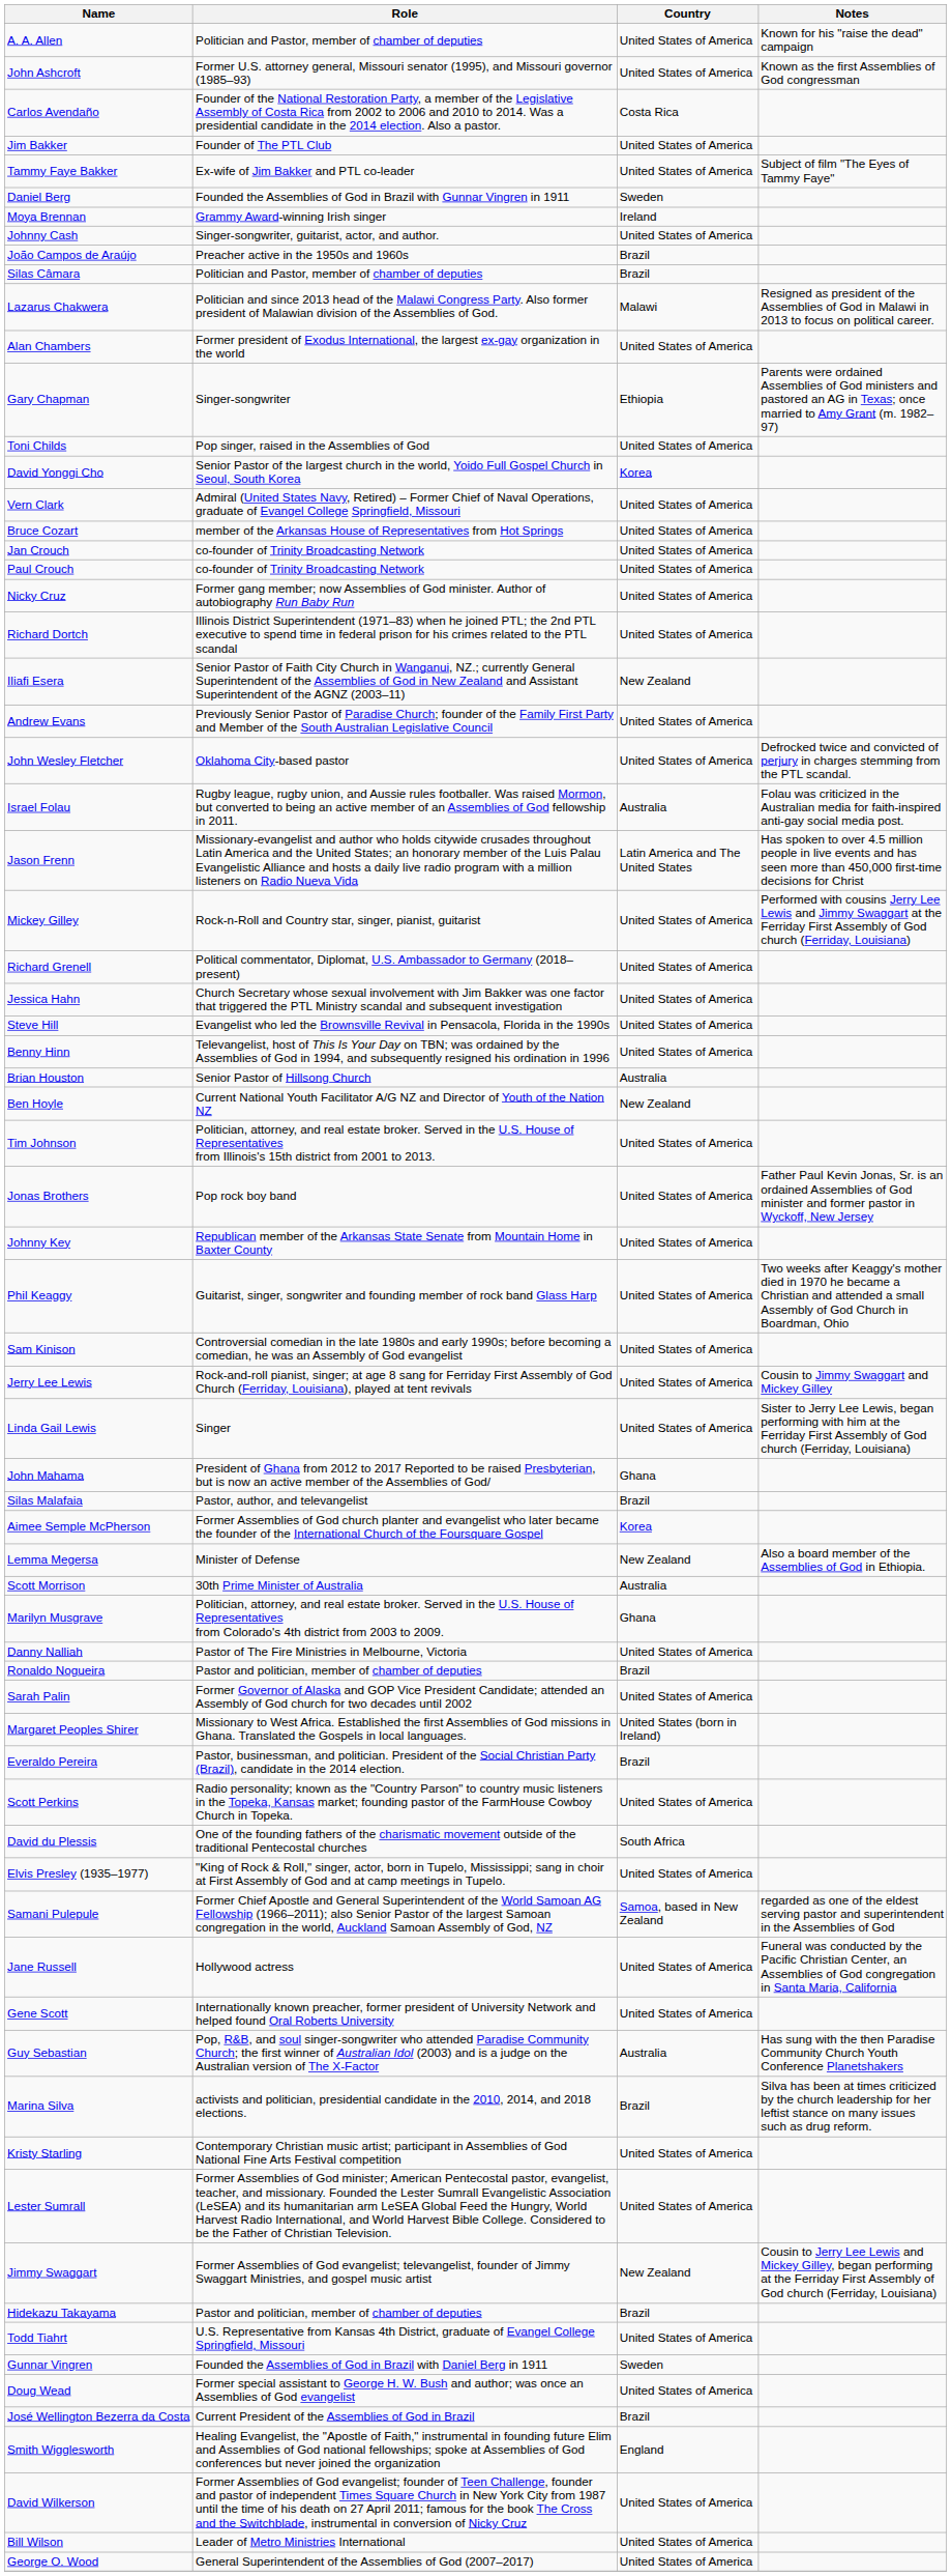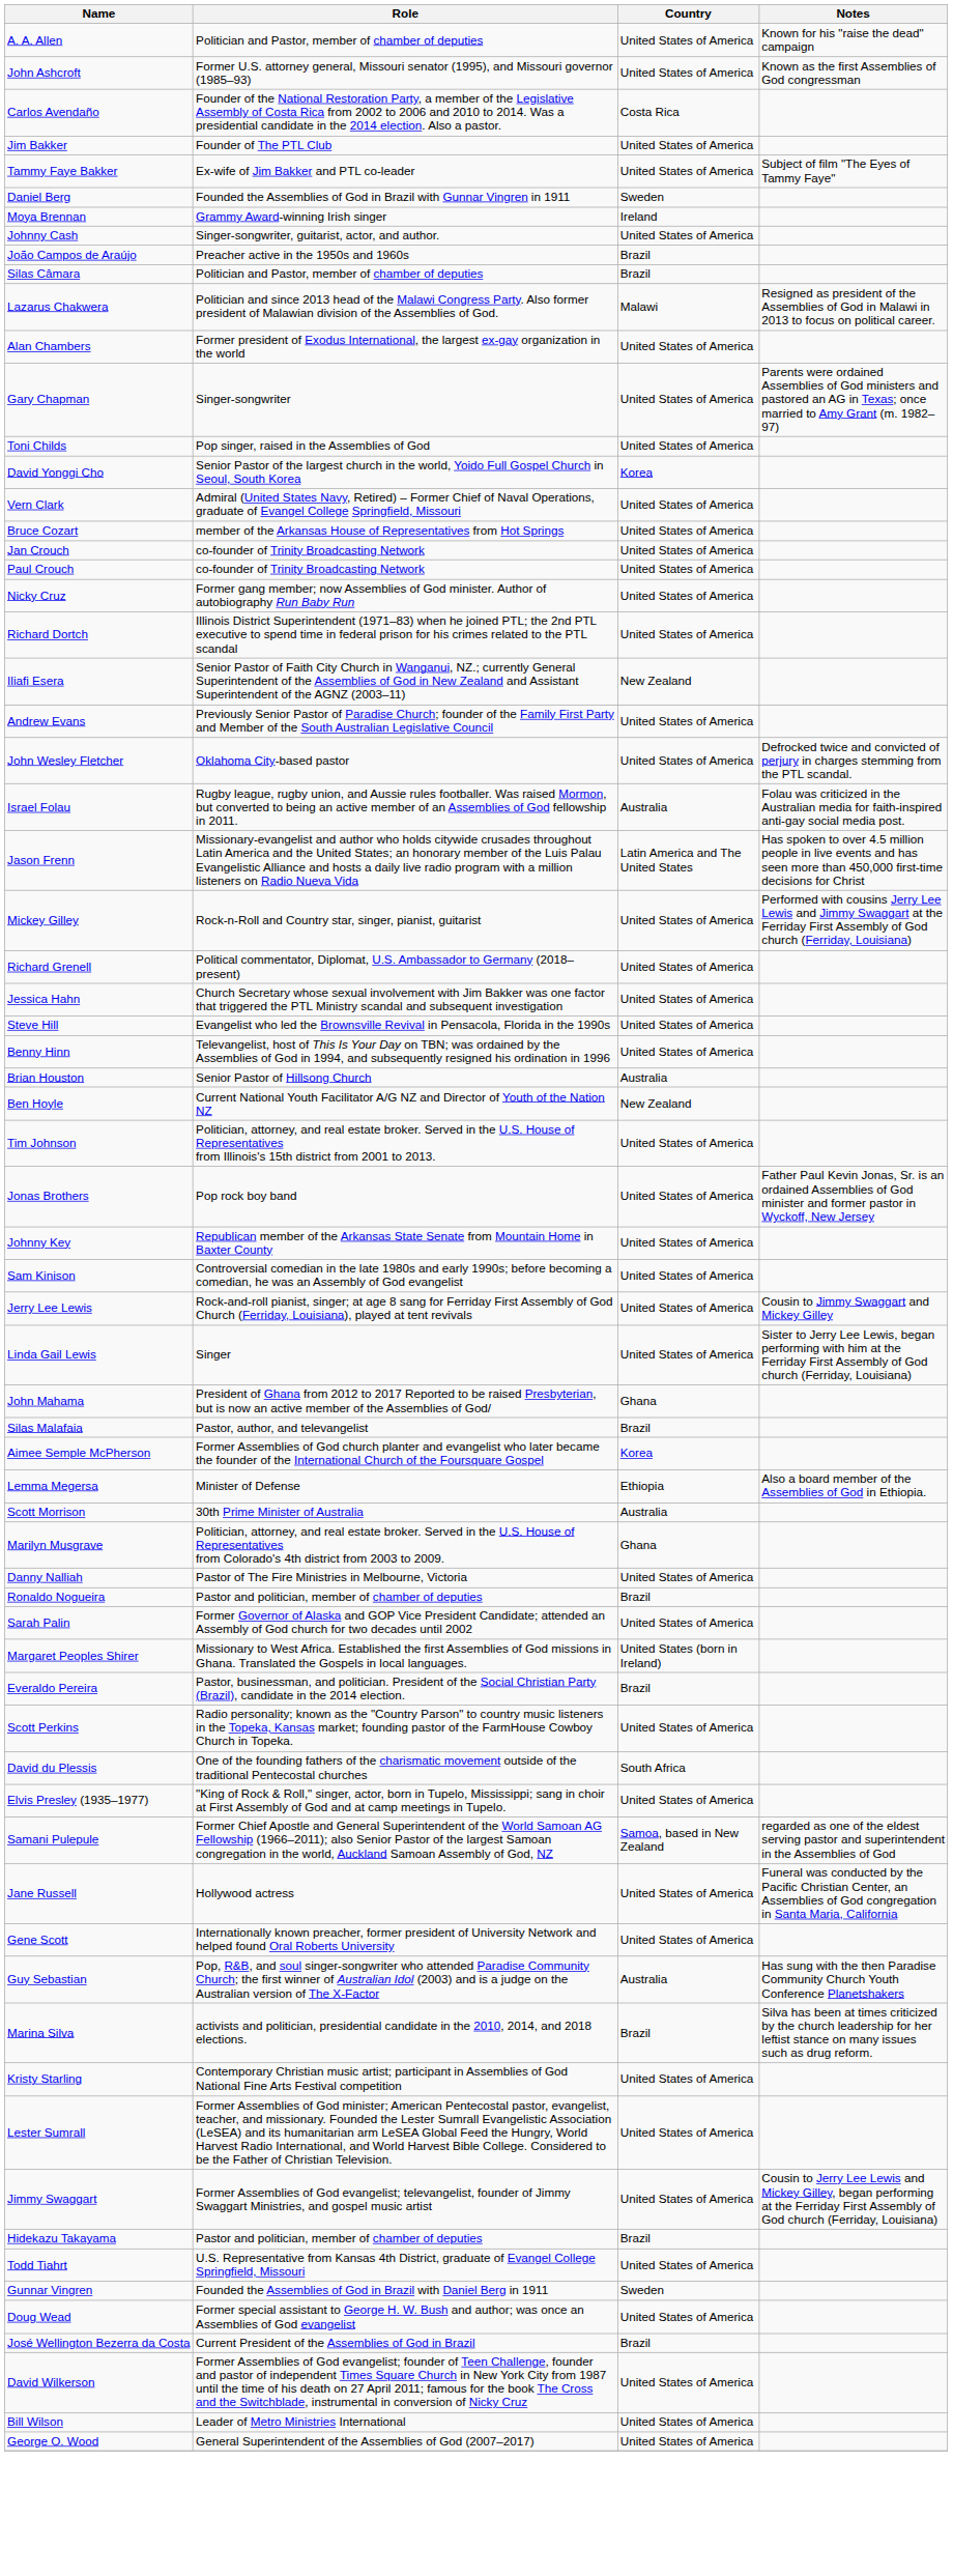Gary Chapman | Country: Ethiopia -> United States of America
- row: Phil Keaggy | Guitarist, singer, songwriter and founding member of rock band Glass Harp | United States of America | Two weeks after Keaggy's mother died in 1970 he became a Christian and attended a small Assembly of God Church in Boardman, Ohio
Lemma Megersa | Country: New Zealand -> Ethiopia
Jimmy Swaggart | Country: New Zealand -> United States of America
- row: Smith Wigglesworth | Healing Evangelist, the "Apostle of Faith," instrumental in founding future Elim and Assemblies of God national fellowships; spoke at Assemblies of God conferences but never joined the organization | England
